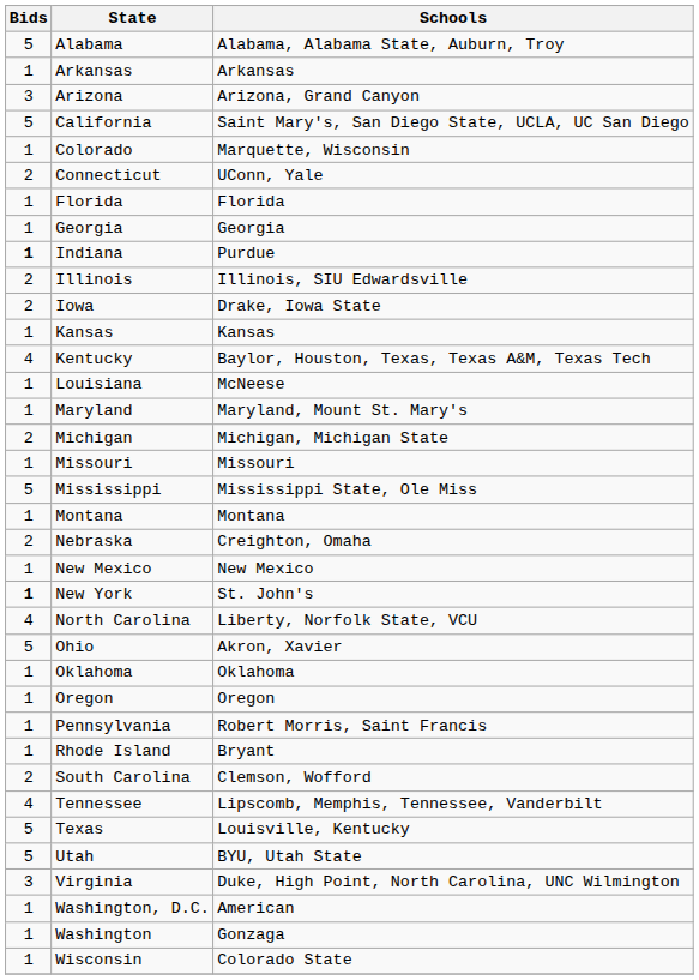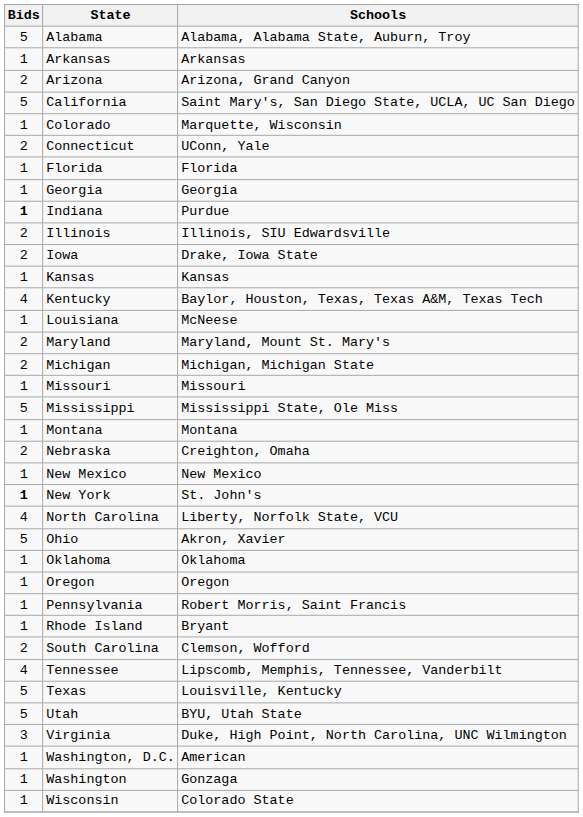Arizona | Bids: 3 -> 2
Maryland | Bids: 1 -> 2
